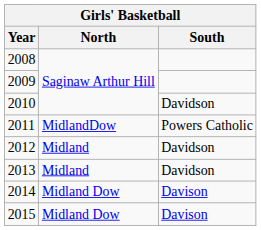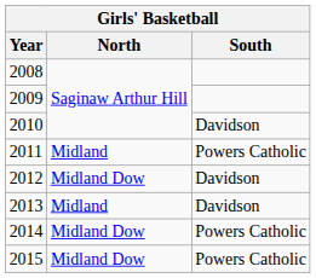2011 | North: MidlandDow -> Midland
2012 | North: Midland -> Midland Dow
2014 | South: Davison -> Powers Catholic
2015 | South: Davison -> Powers Catholic
